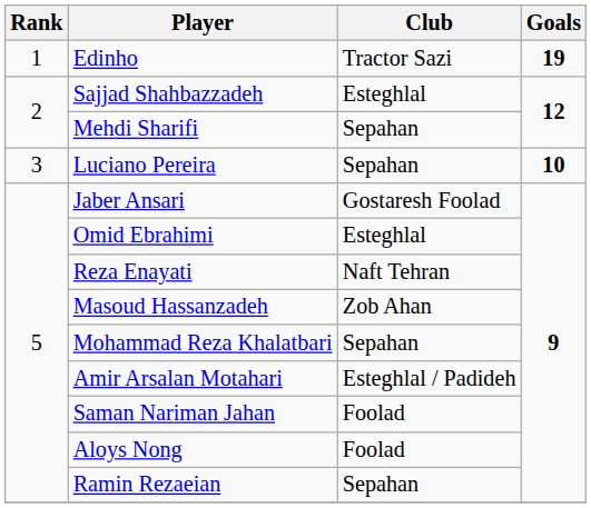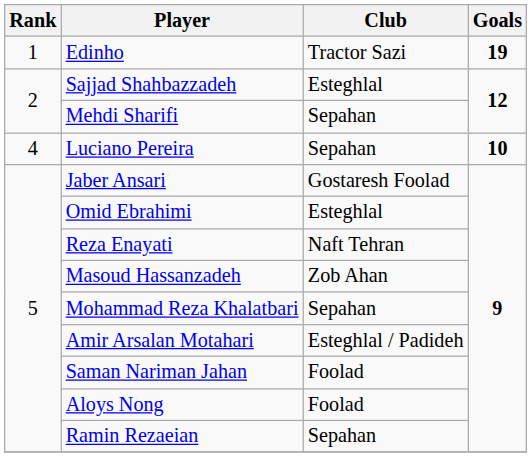Luciano Pereira | Rank: 3 -> 4
